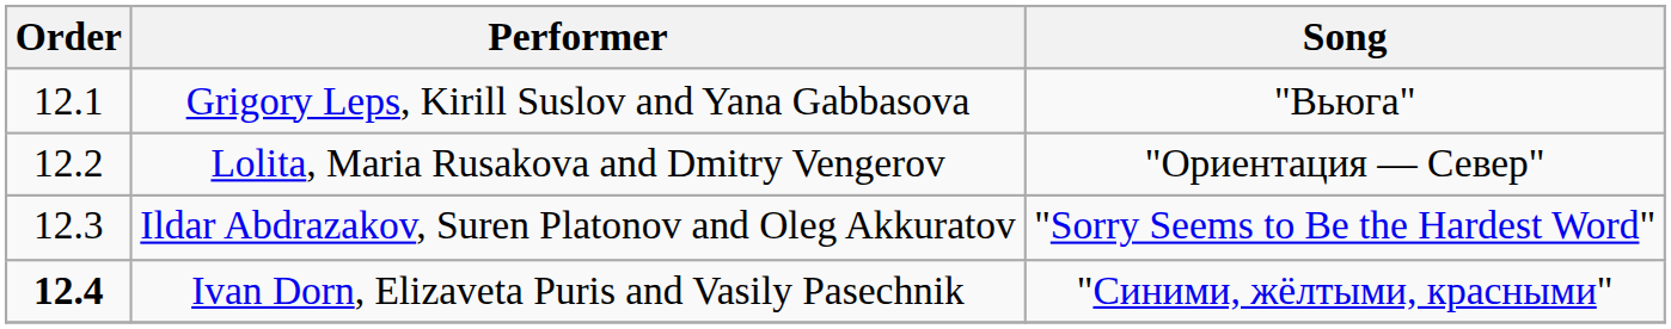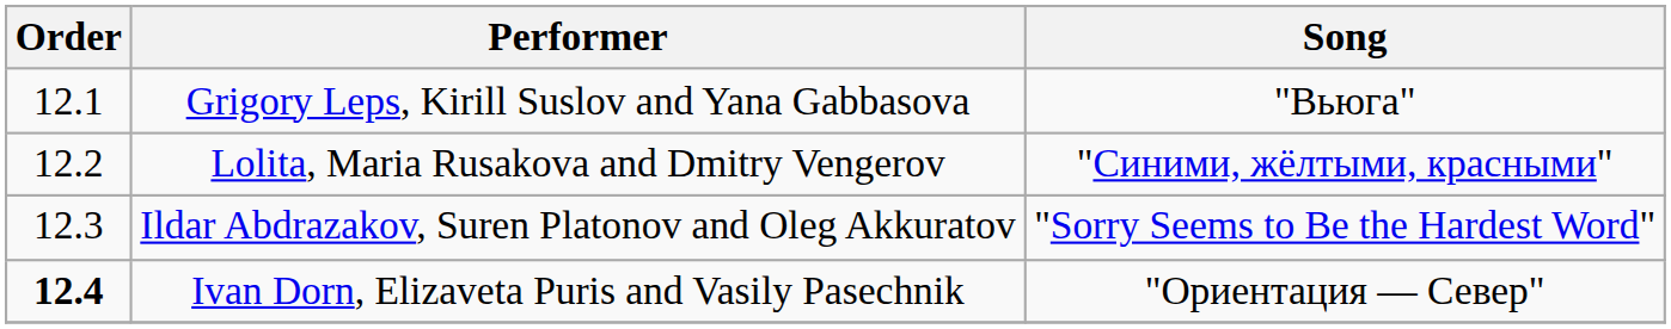Lolita, Maria Rusakova and Dmitry Vengerov | Song: "Ориентация — Север" -> "Синими, жёлтыми, красными"
Ivan Dorn, Elizaveta Puris and Vasily Pasechnik | Song: "Синими, жёлтыми, красными" -> "Ориентация — Север"
